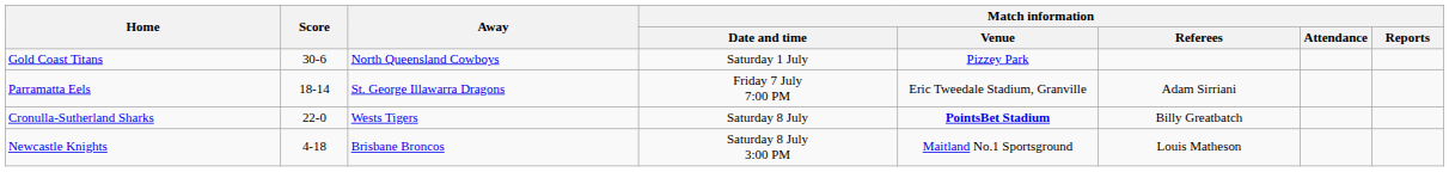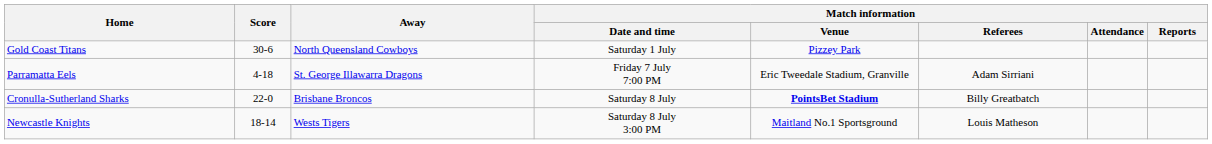Parramatta Eels | Score: 18-14 -> 4-18
Cronulla-Sutherland Sharks | Away: Wests Tigers -> Brisbane Broncos
Newcastle Knights | Score: 4-18 -> 18-14
Newcastle Knights | Away: Brisbane Broncos -> Wests Tigers
